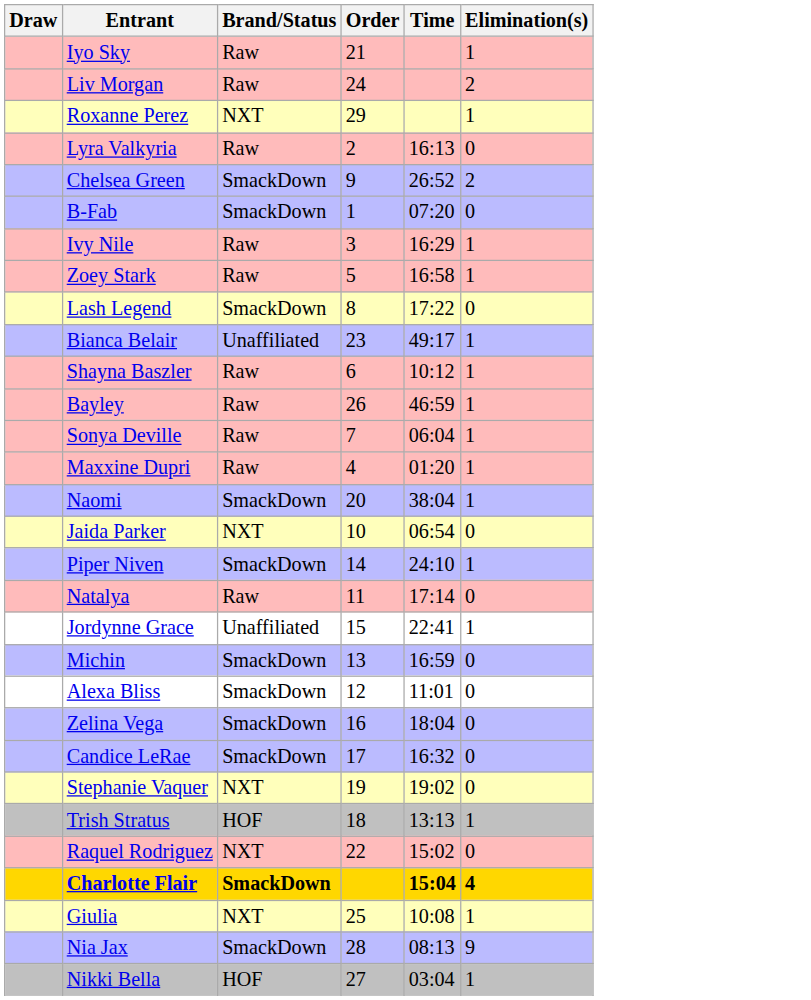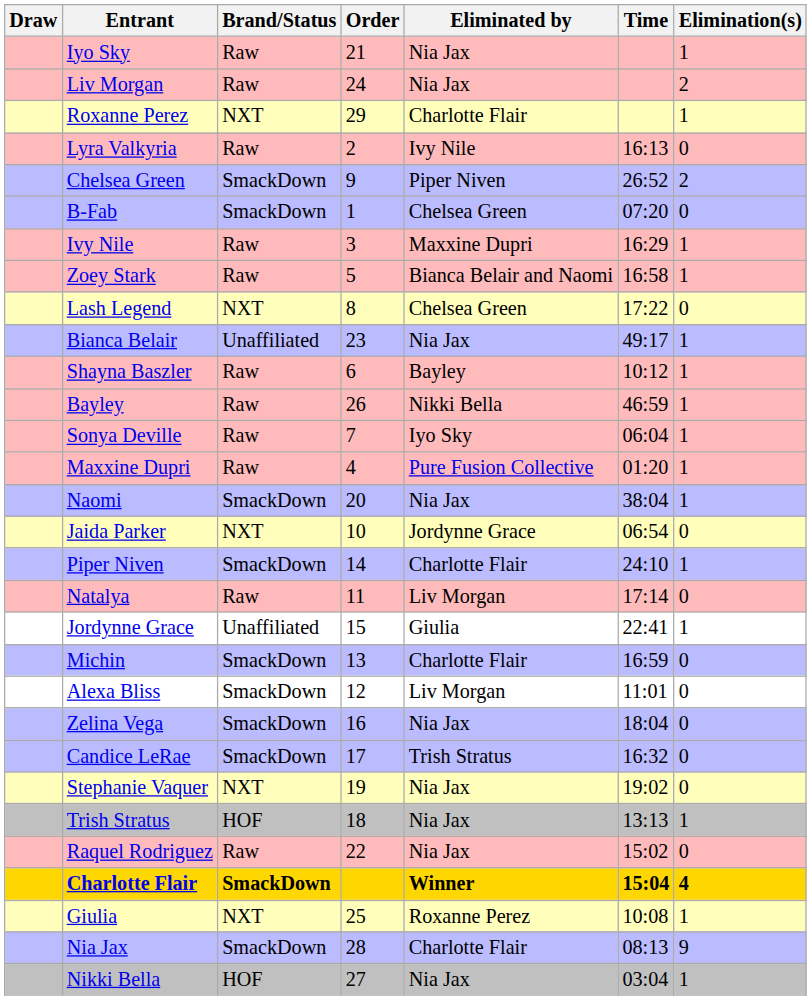+ column: Eliminated by | Nia Jax | Nia Jax | Charlotte Flair | Ivy Nile | Piper Niven | Chelsea Green | Maxxine Dupri | Bianca Belair and Naomi | Chelsea Green | Nia Jax | Bayley | Nikki Bella | Iyo Sky | Pure Fusion Collective | Nia Jax | Jordynne Grace | Charlotte Flair | Liv Morgan | Giulia | Charlotte Flair | Liv Morgan | Nia Jax | Trish Stratus | Nia Jax | Nia Jax | Nia Jax | Winner | Roxanne Perez | Charlotte Flair | Nia Jax
Lash Legend | Brand/Status: SmackDown -> NXT
Raquel Rodriguez | Brand/Status: NXT -> Raw
